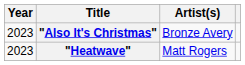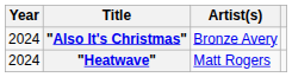"Also It's Christmas" | Year: 2023 -> 2024
"Heatwave" | Year: 2023 -> 2024
